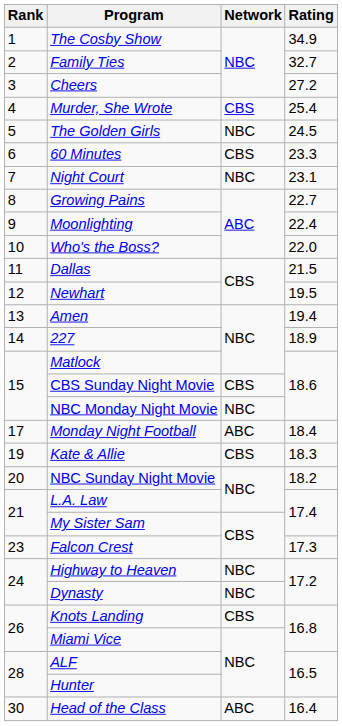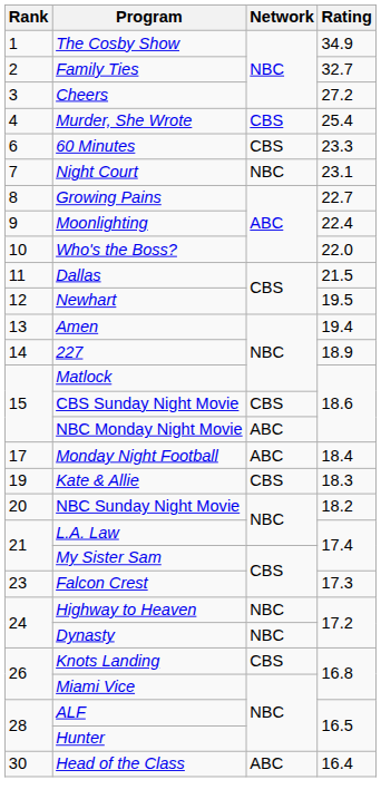- row: 5 | The Golden Girls | NBC | 24.5
NBC Monday Night Movie | Network: NBC -> ABC
